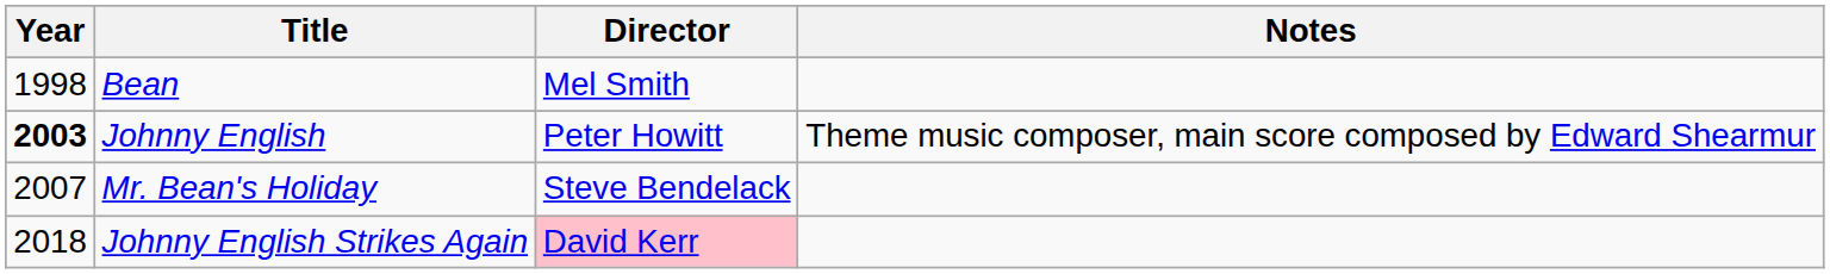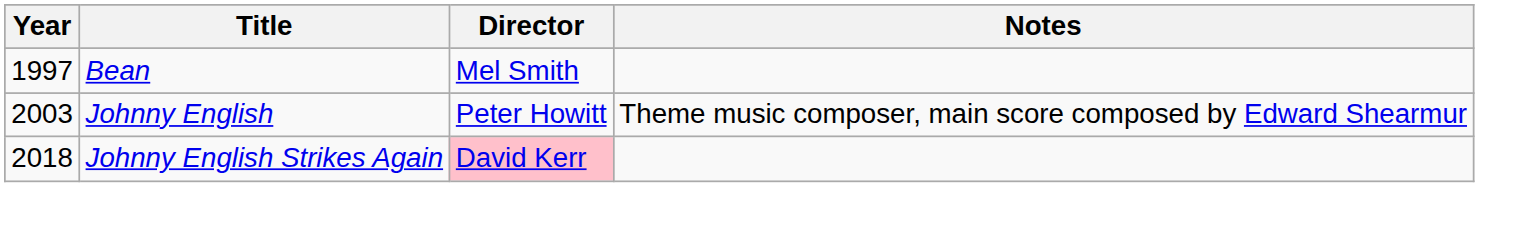Bean | Year: 1998 -> 1997
Johnny English | Year: bold -> normal
- row: 2007 | Mr. Bean's Holiday | Steve Bendelack
